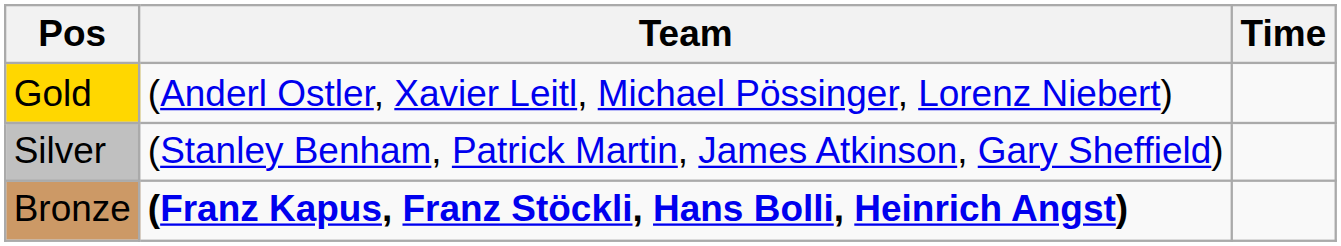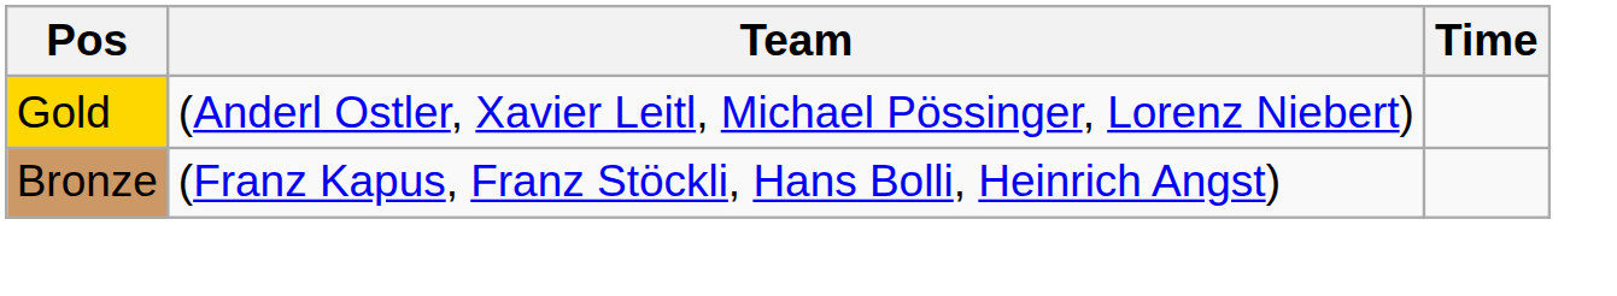- row: Silver | (Stanley Benham, Patrick Martin, James Atkinson, Gary Sheffield)
Bronze | Team: bold -> normal
